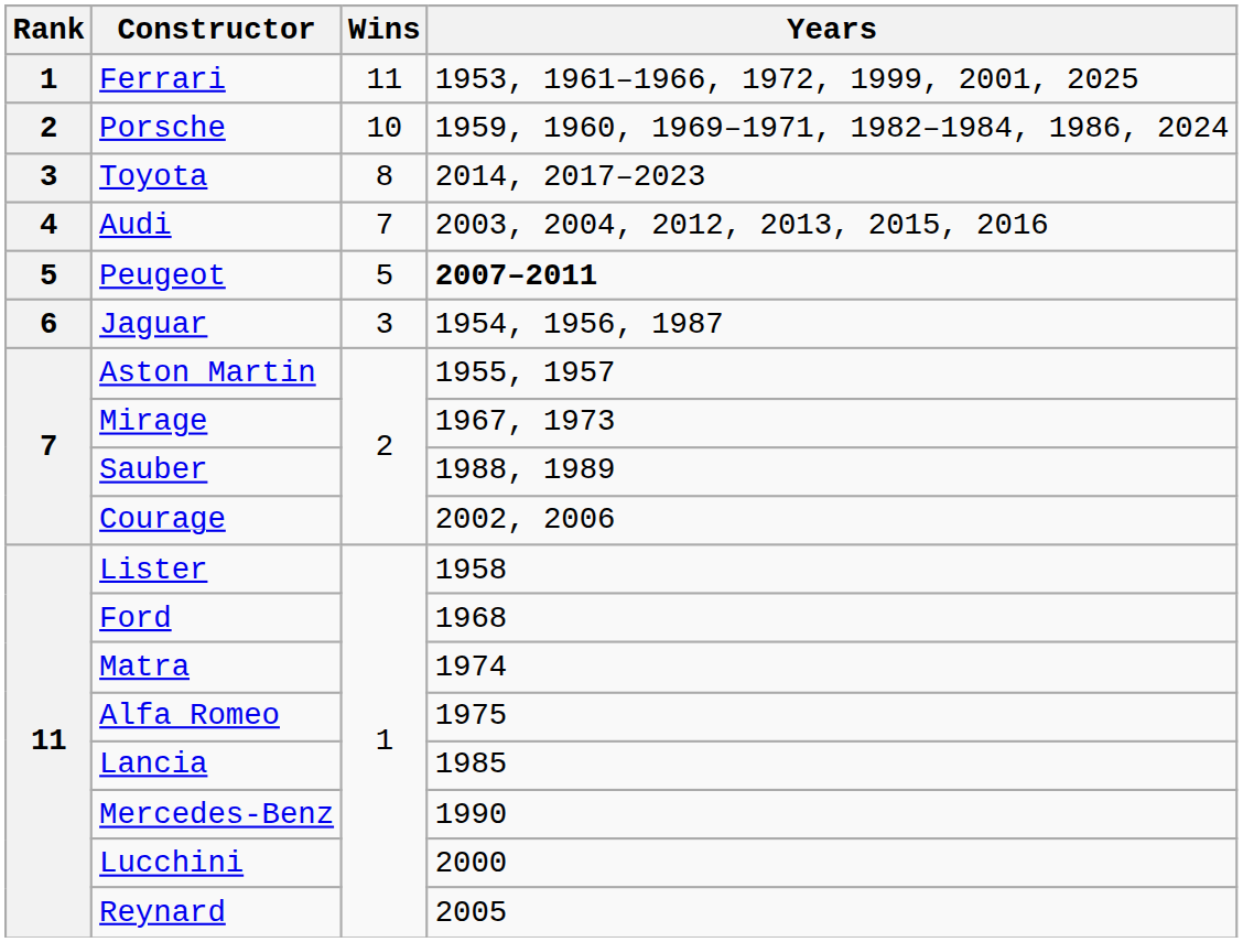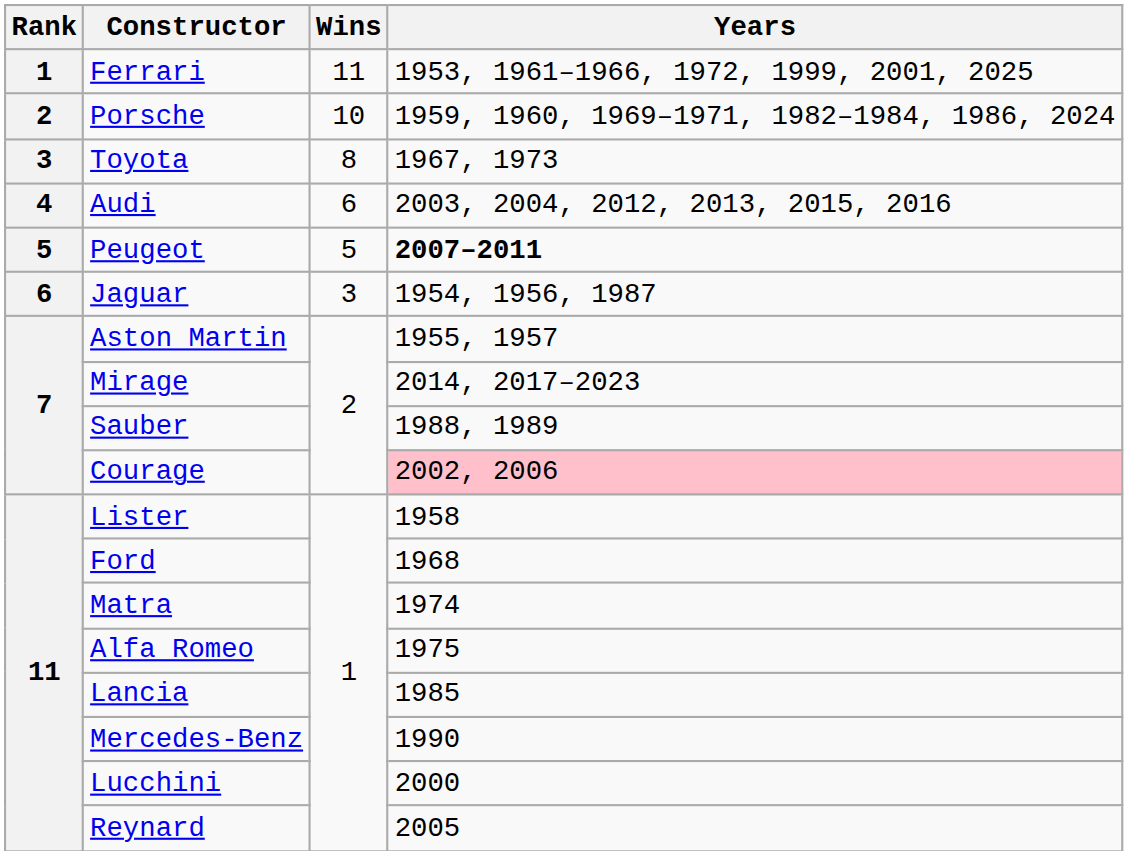Toyota | Years: 2014, 2017–2023 -> 1967, 1973
Audi | Wins: 7 -> 6
Mirage | Years: 1967, 1973 -> 2014, 2017–2023
Courage | Years: no background -> pink background
